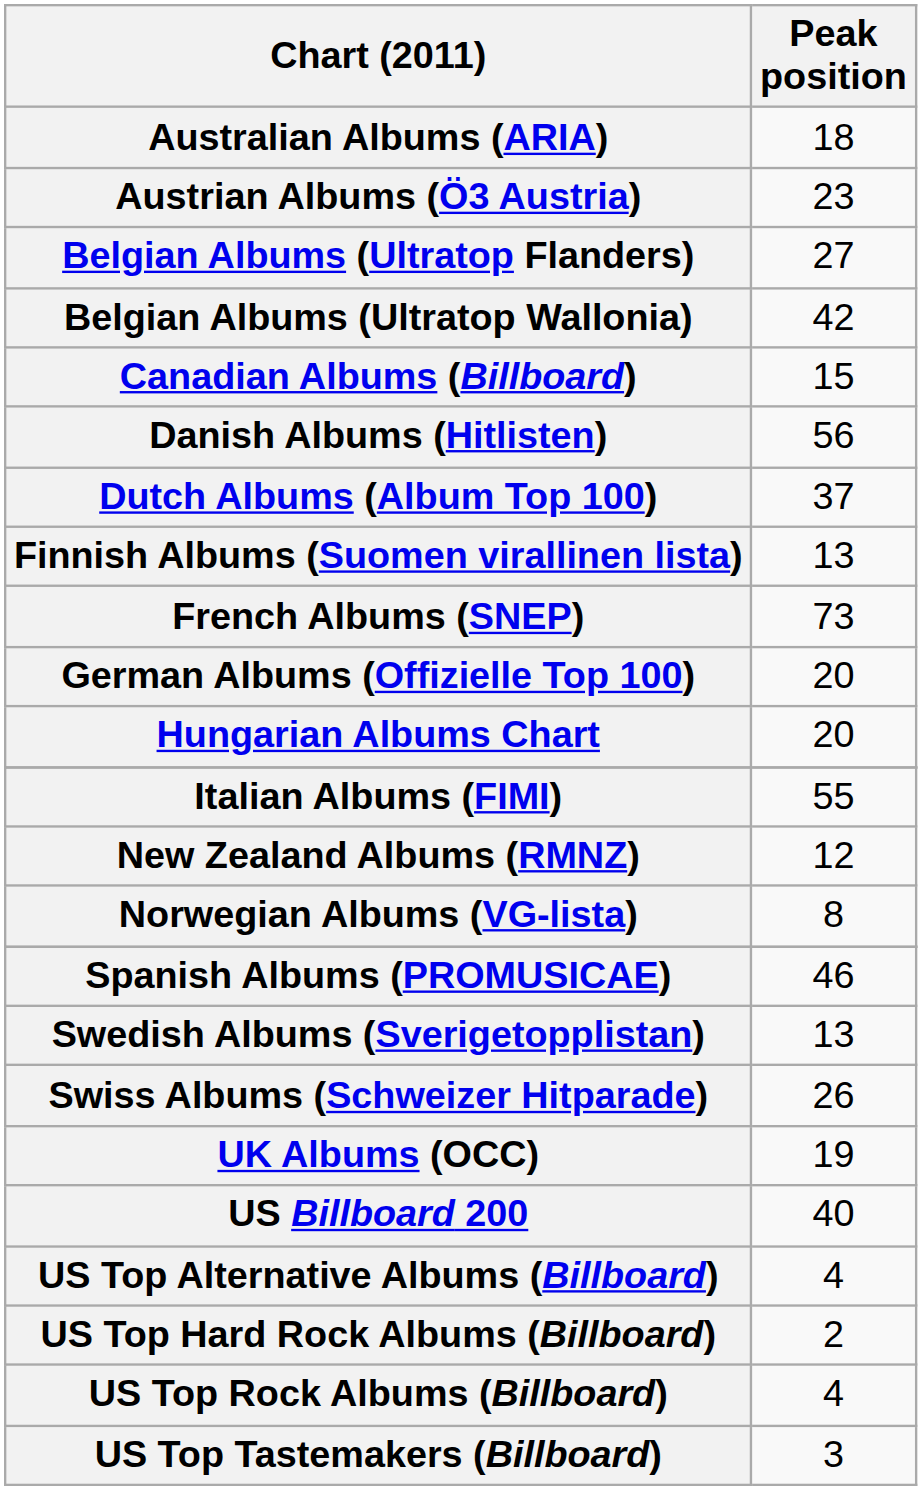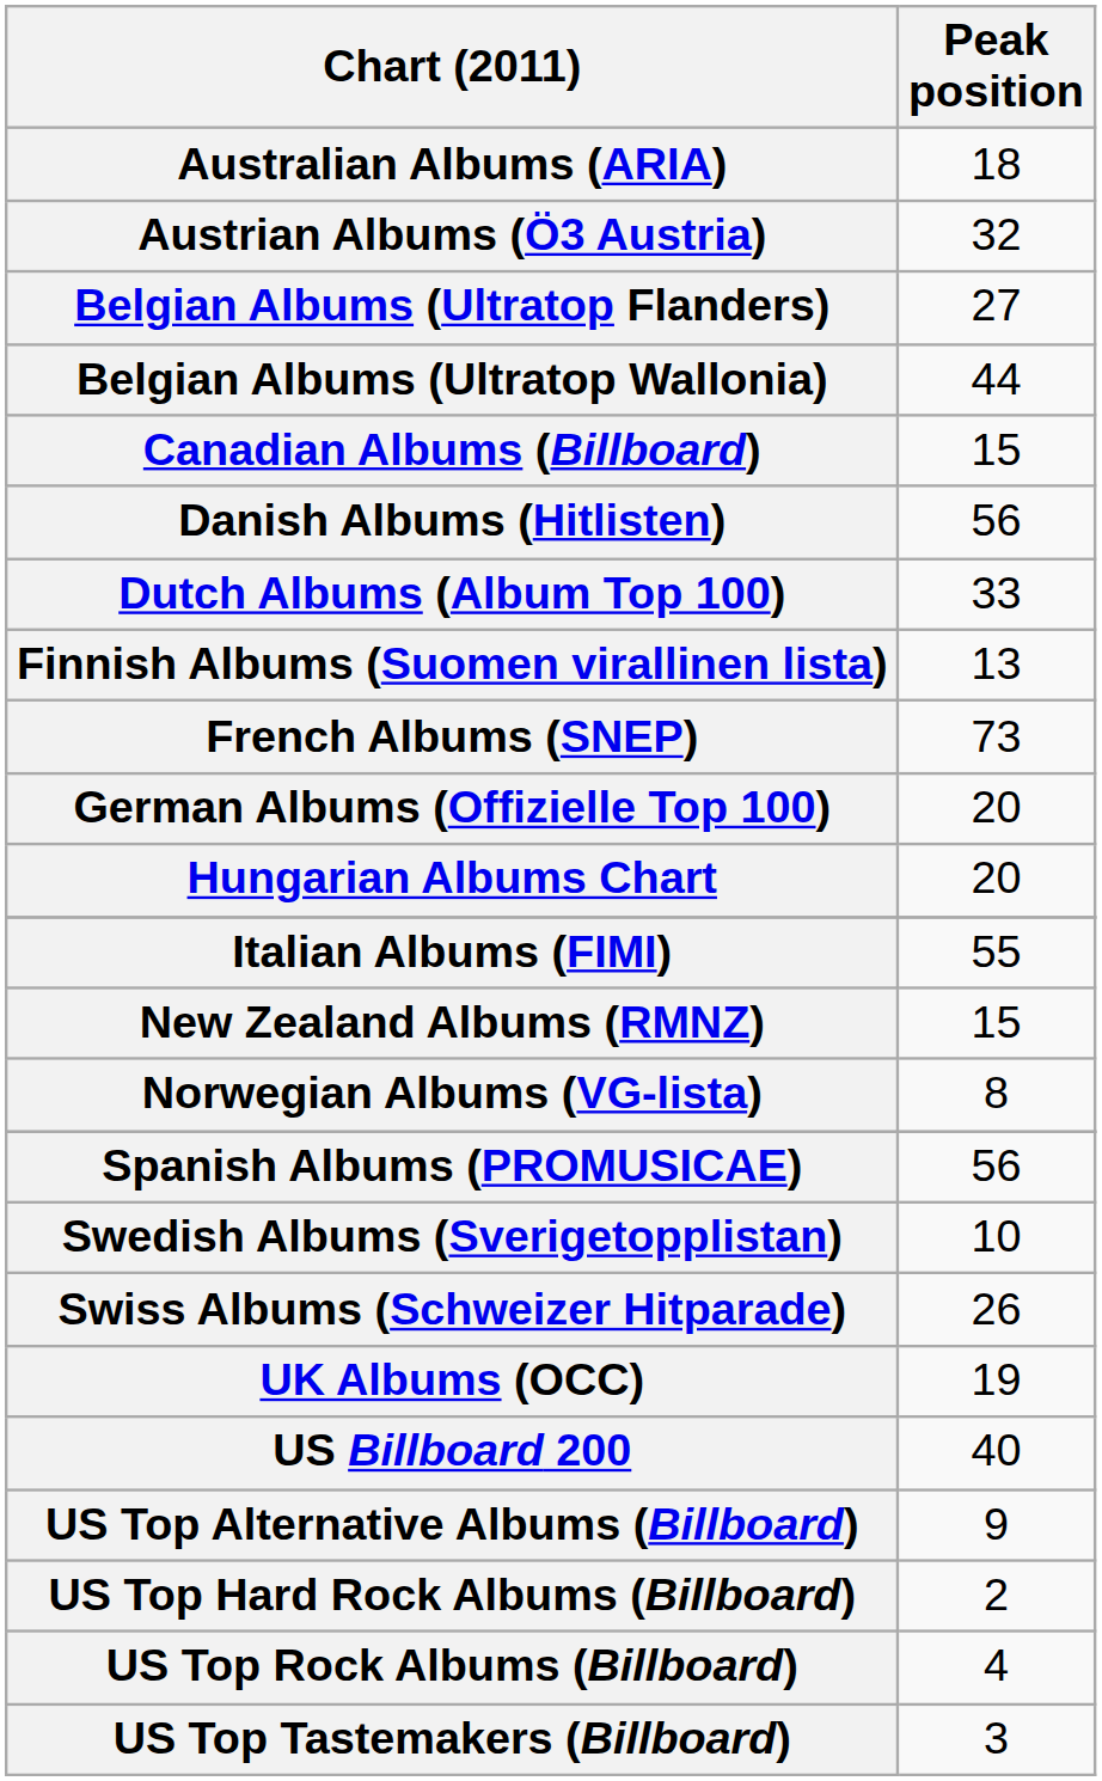Austrian Albums (Ö3 Austria) | Peak position: 23 -> 32
Belgian Albums (Ultratop Wallonia) | Peak position: 42 -> 44
Dutch Albums (Album Top 100) | Peak position: 37 -> 33
New Zealand Albums (RMNZ) | Peak position: 12 -> 15
Spanish Albums (PROMUSICAE) | Peak position: 46 -> 56
Swedish Albums (Sverigetopplistan) | Peak position: 13 -> 10
US Top Alternative Albums (Billboard) | Peak position: 4 -> 9
